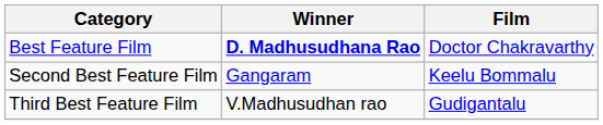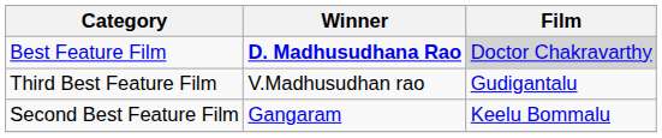Best Feature Film | Film: no background -> lightgrey background
rows swapped: Second Best Feature Film <-> Third Best Feature Film
